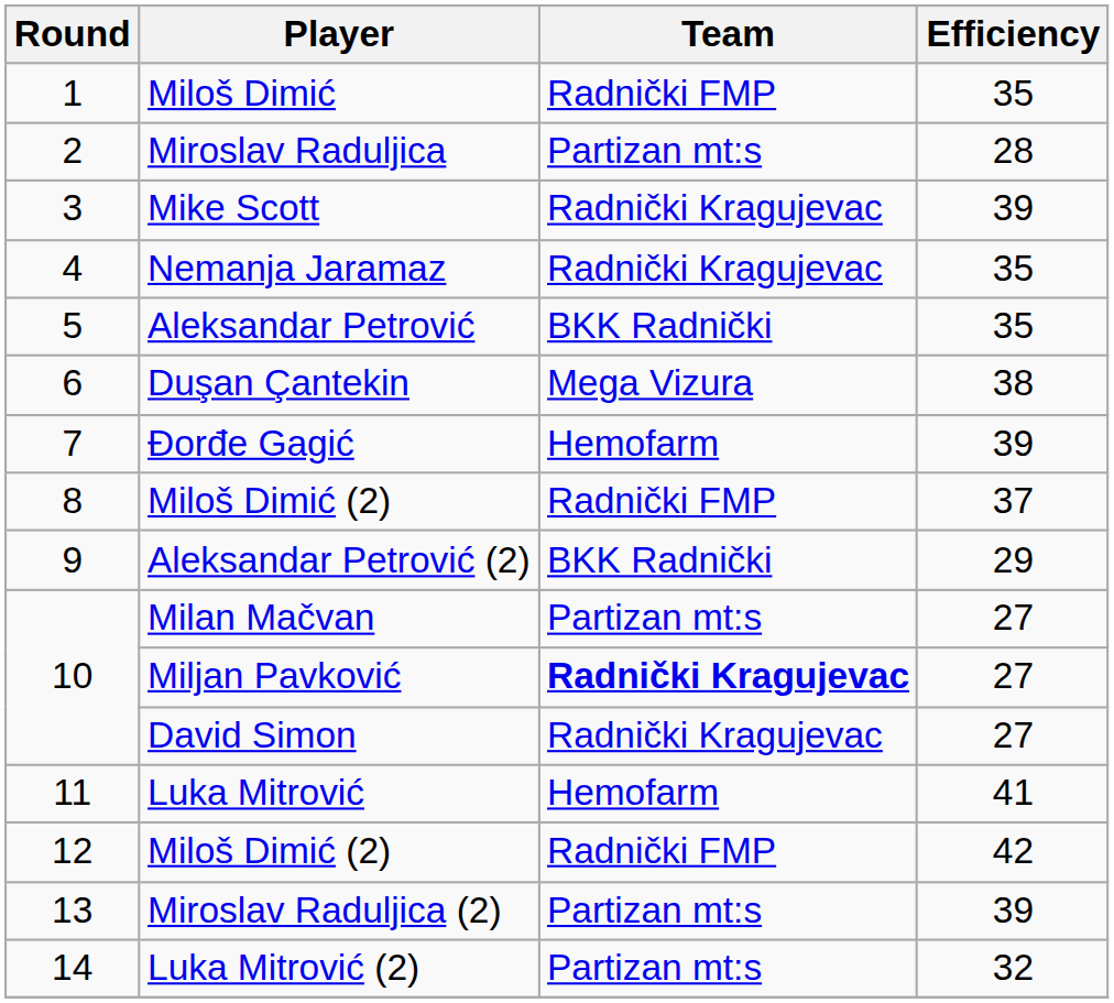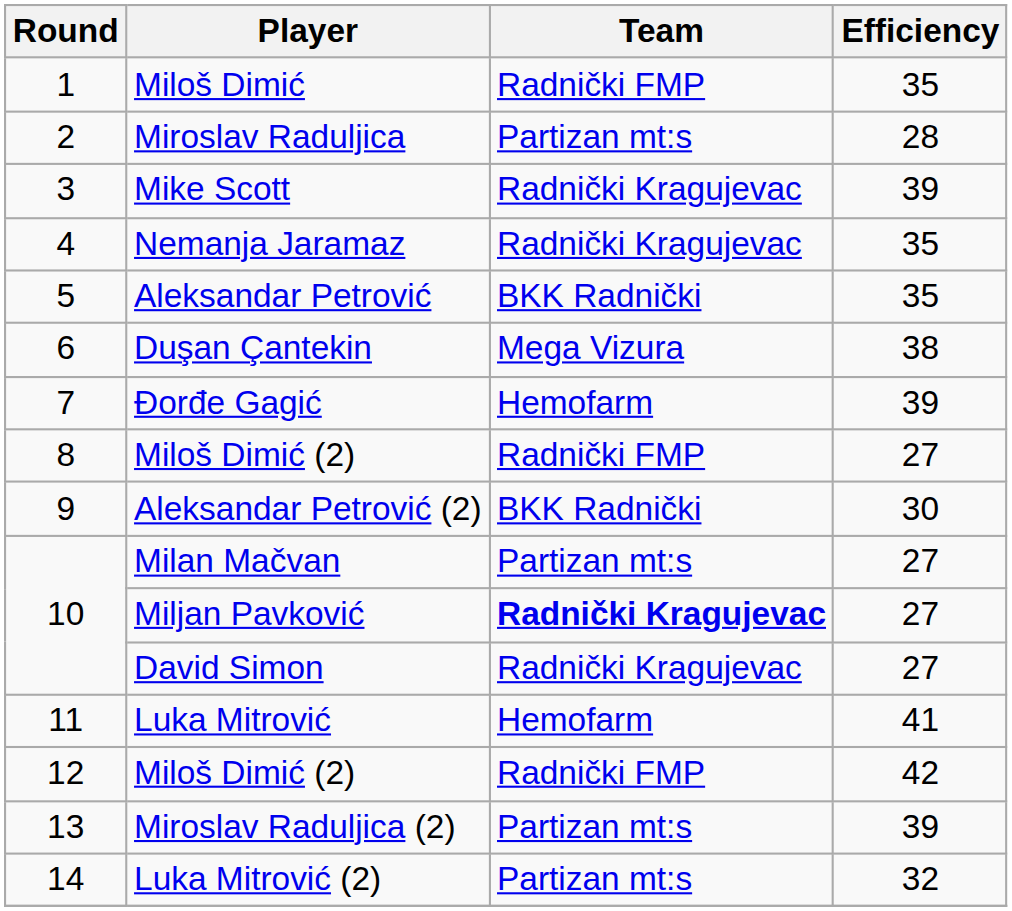8 / Miloš Dimić (2) | Efficiency: 37 -> 27
Aleksandar Petrović (2) | Efficiency: 29 -> 30
